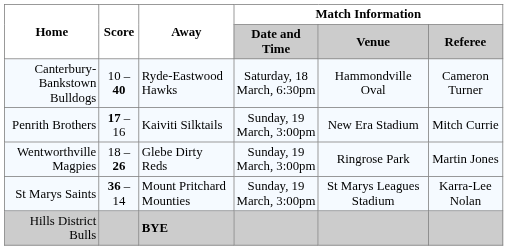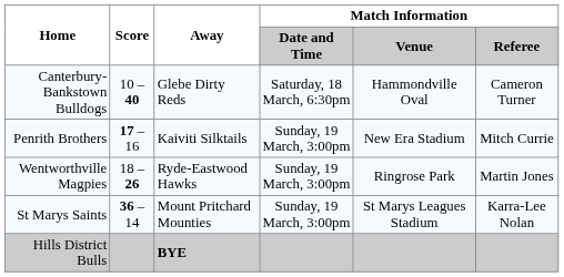Canterbury-Bankstown Bulldogs | Away: Ryde-Eastwood Hawks -> Glebe Dirty Reds
Wentworthville Magpies | Away: Glebe Dirty Reds -> Ryde-Eastwood Hawks
